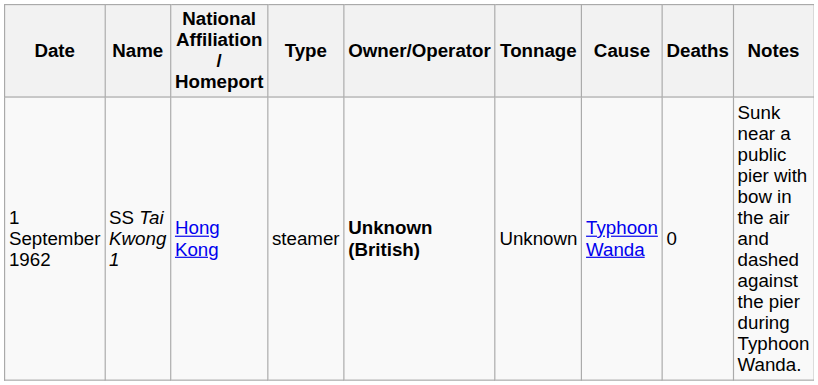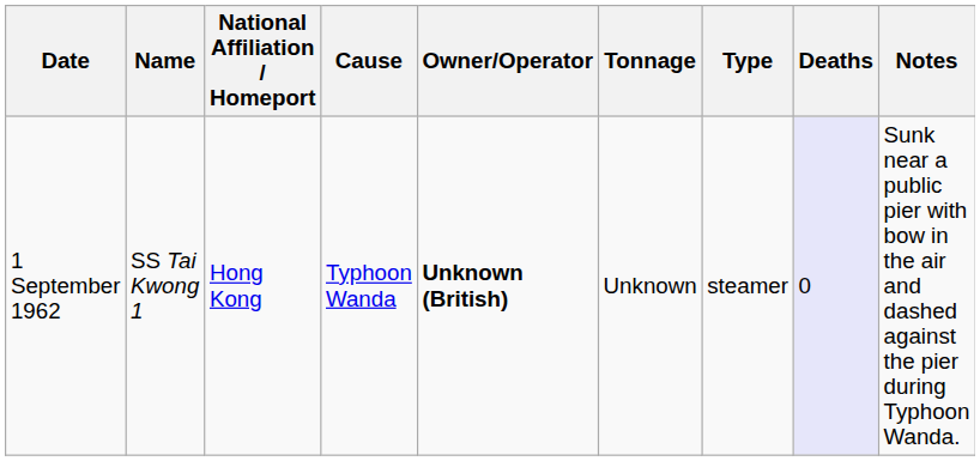columns swapped: Type <-> Cause
1 September 1962 | Deaths: no background -> lavender background
